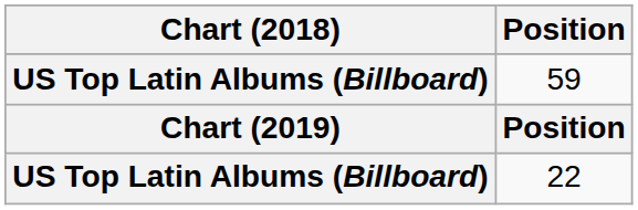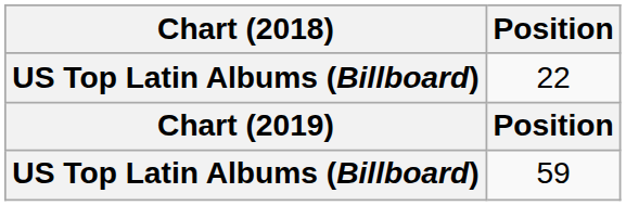rows swapped: 22 <-> 59
